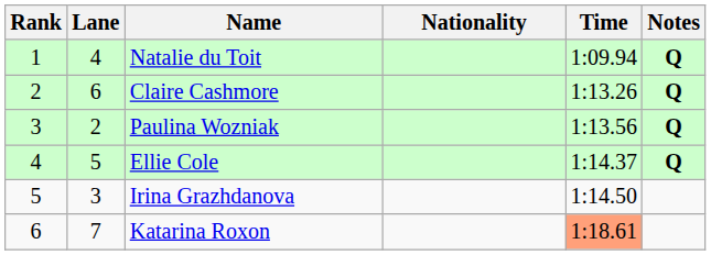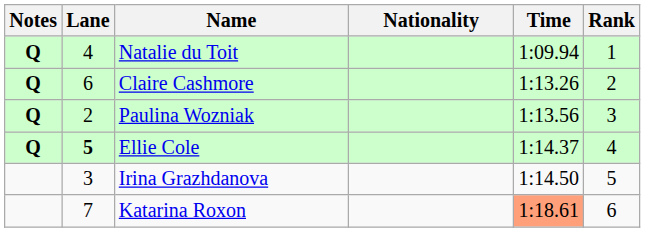columns swapped: Rank <-> Notes
Ellie Cole | Lane: normal -> bold
